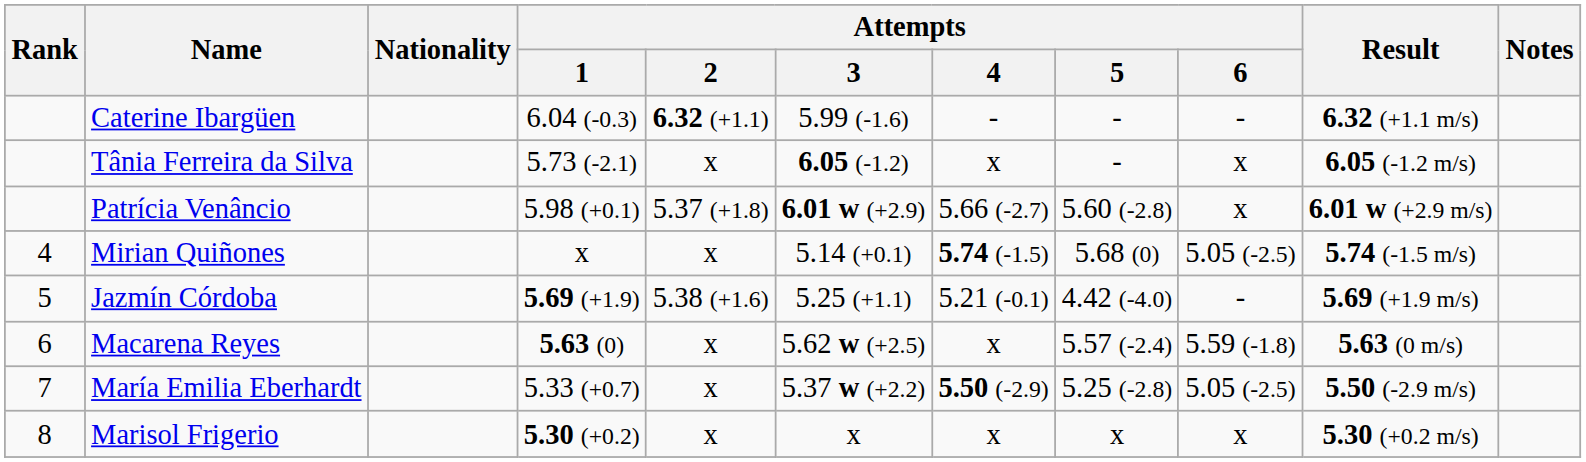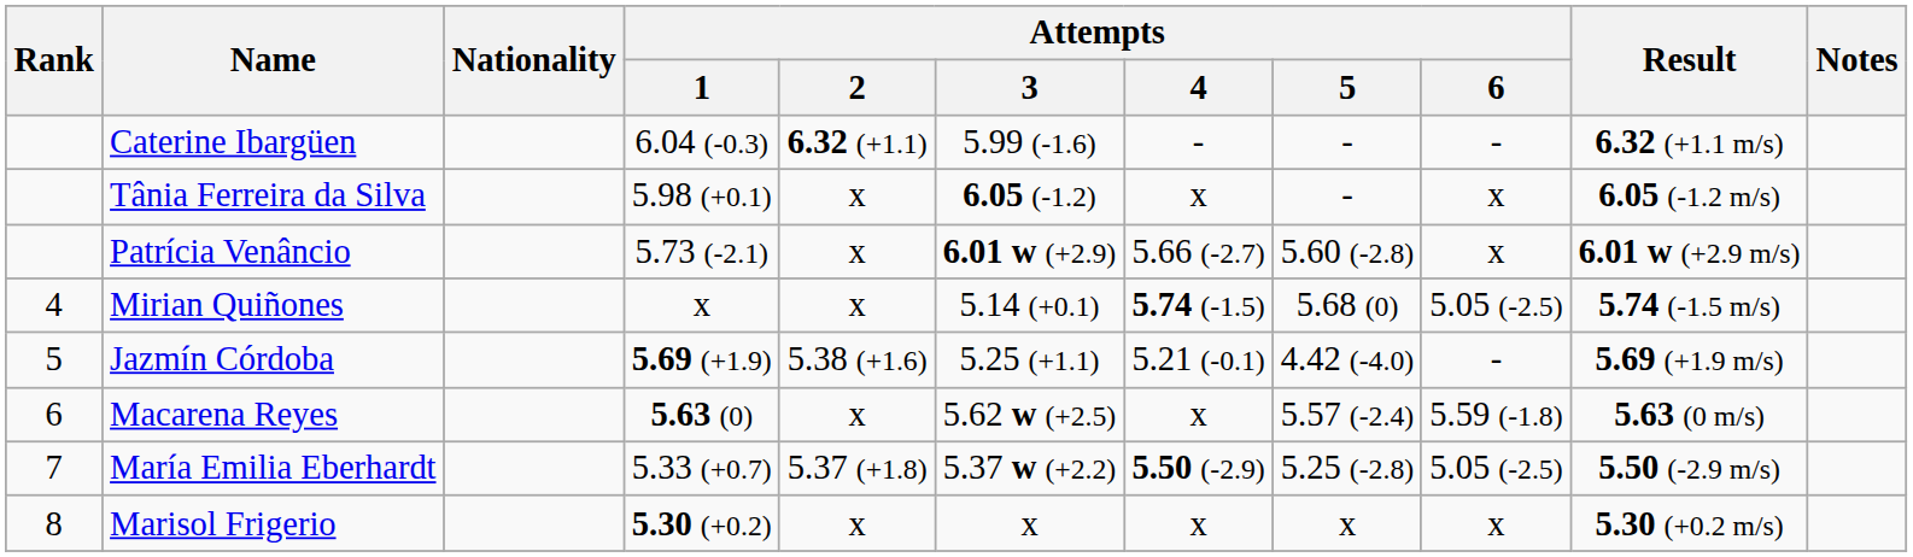Tânia Ferreira da Silva | Attempts / 1: 5.73 (-2.1) -> 5.98 (+0.1)
Patrícia Venâncio | Attempts / 1: 5.98 (+0.1) -> 5.73 (-2.1)
Patrícia Venâncio | Attempts / 2: 5.37 (+1.8) -> x
María Emilia Eberhardt | Attempts / 2: x -> 5.37 (+1.8)
